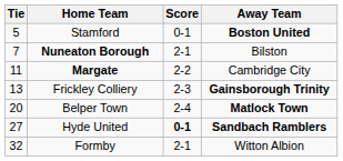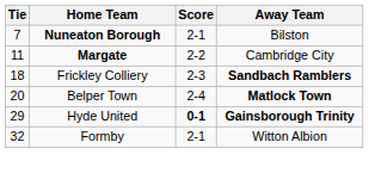- row: 5 | Stamford | 0-1 | Boston United
Frickley Colliery | Tie: 13 -> 18
Frickley Colliery | Away Team: Gainsborough Trinity -> Sandbach Ramblers
Hyde United | Tie: 27 -> 29
Hyde United | Away Team: Sandbach Ramblers -> Gainsborough Trinity
